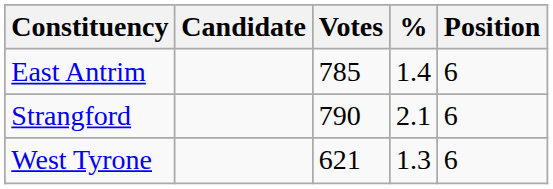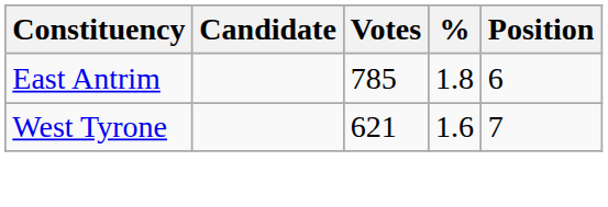East Antrim | %: 1.4 -> 1.8
- row: Strangford | 790 | 2.1 | 6
West Tyrone | %: 1.3 -> 1.6
West Tyrone | Position: 6 -> 7
